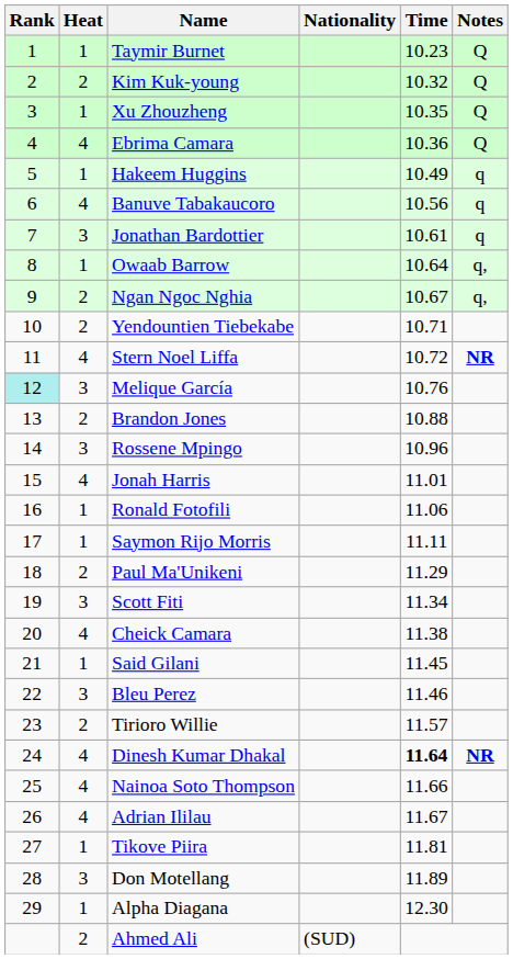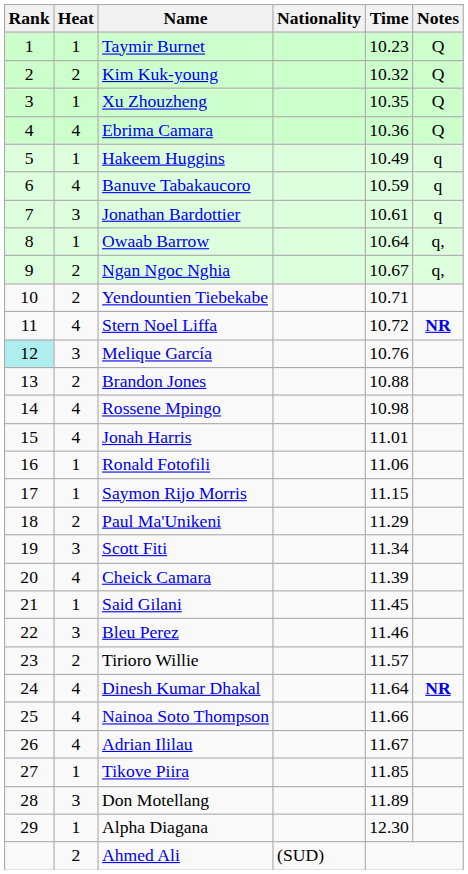Banuve Tabakaucoro | Time: 10.56 -> 10.59
Rossene Mpingo | Heat: 3 -> 4
Rossene Mpingo | Time: 10.96 -> 10.98
Saymon Rijo Morris | Time: 11.11 -> 11.15
Cheick Camara | Time: 11.38 -> 11.39
Dinesh Kumar Dhakal | Time: bold -> normal
Tikove Piira | Time: 11.81 -> 11.85
